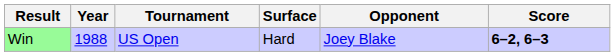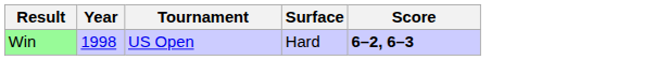- column: Opponent | Joey Blake
Win | Year: 1988 -> 1998
